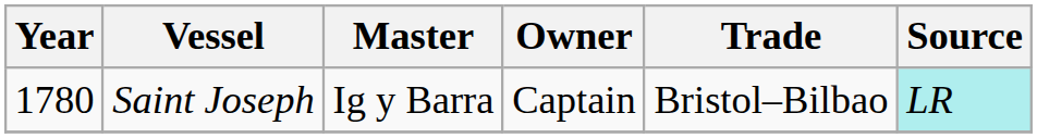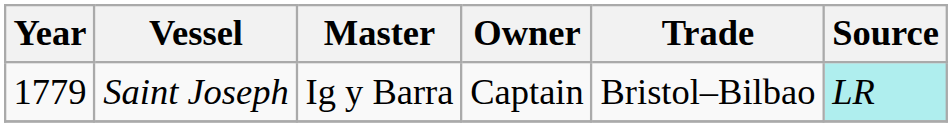Saint Joseph | Year: 1780 -> 1779
